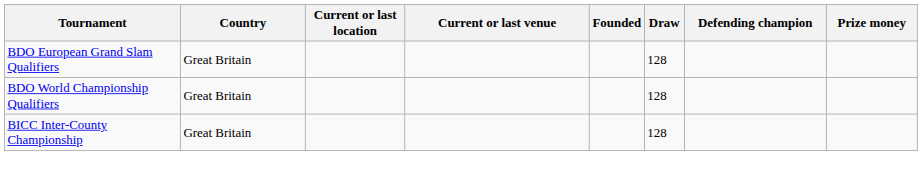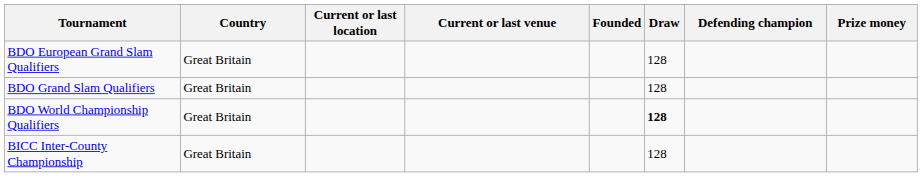+ row: BDO Grand Slam Qualifiers | Great Britain | 128
BDO World Championship Qualifiers | Draw: normal -> bold
